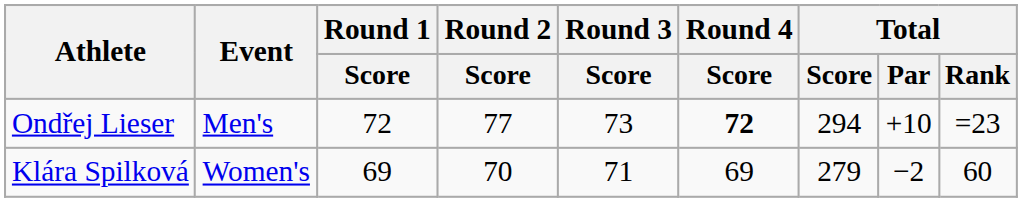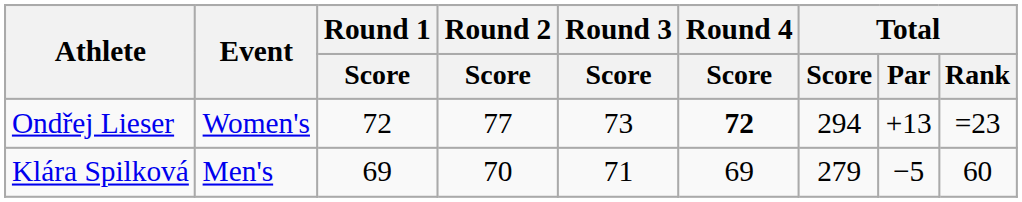Ondřej Lieser | Event: Men's -> Women's
Ondřej Lieser | Total / Par: +10 -> +13
Klára Spilková | Event: Women's -> Men's
Klára Spilková | Total / Par: −2 -> −5
